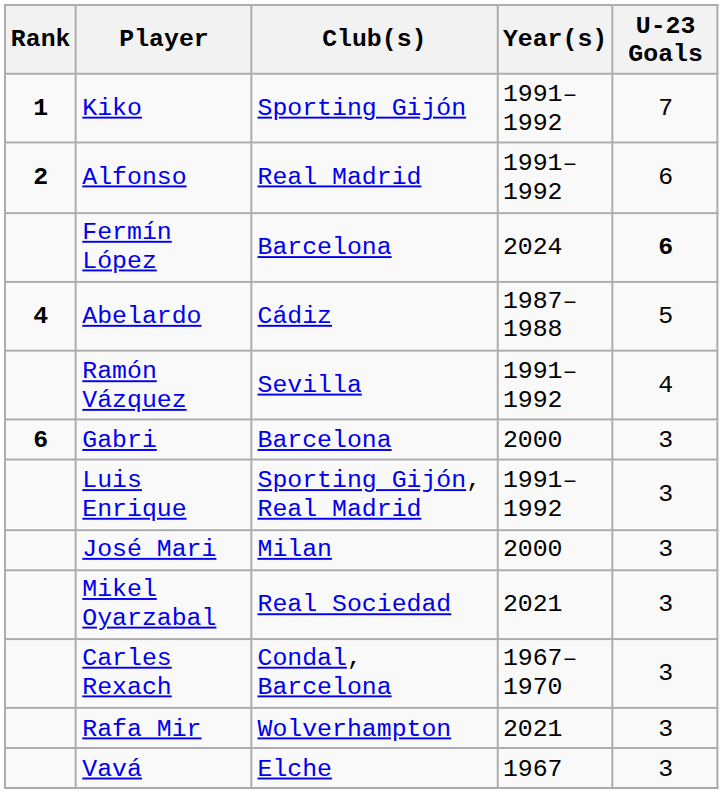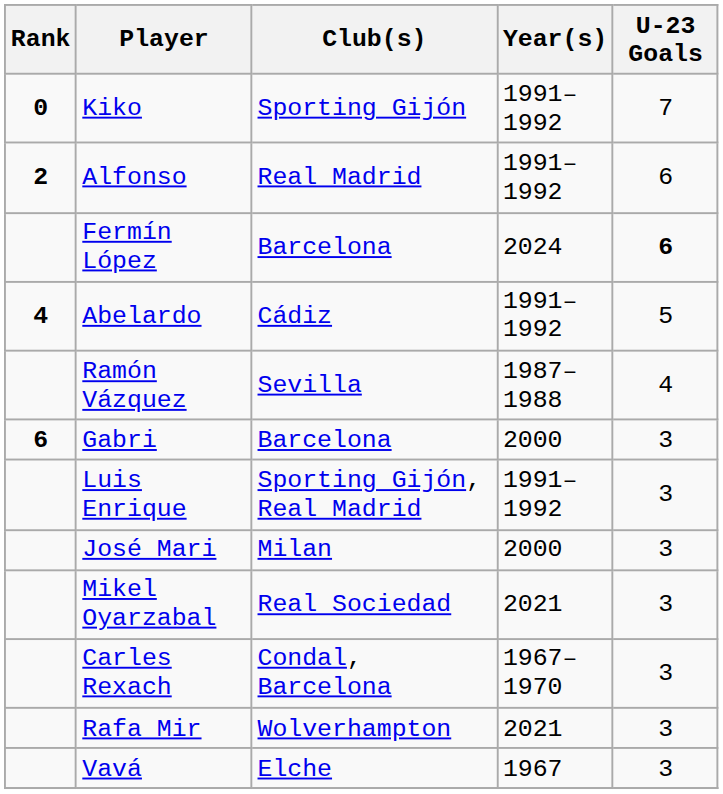Kiko | Rank: 1 -> 0
Abelardo | Year(s): 1987–1988 -> 1991–1992
Ramón Vázquez | Year(s): 1991–1992 -> 1987–1988
